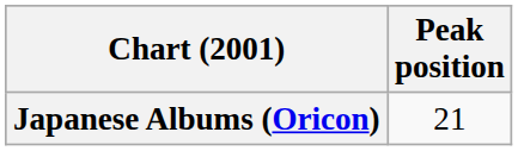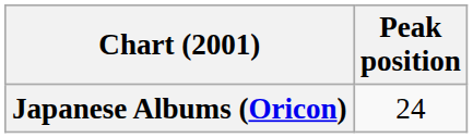Japanese Albums (Oricon) | Peak position: 21 -> 24
